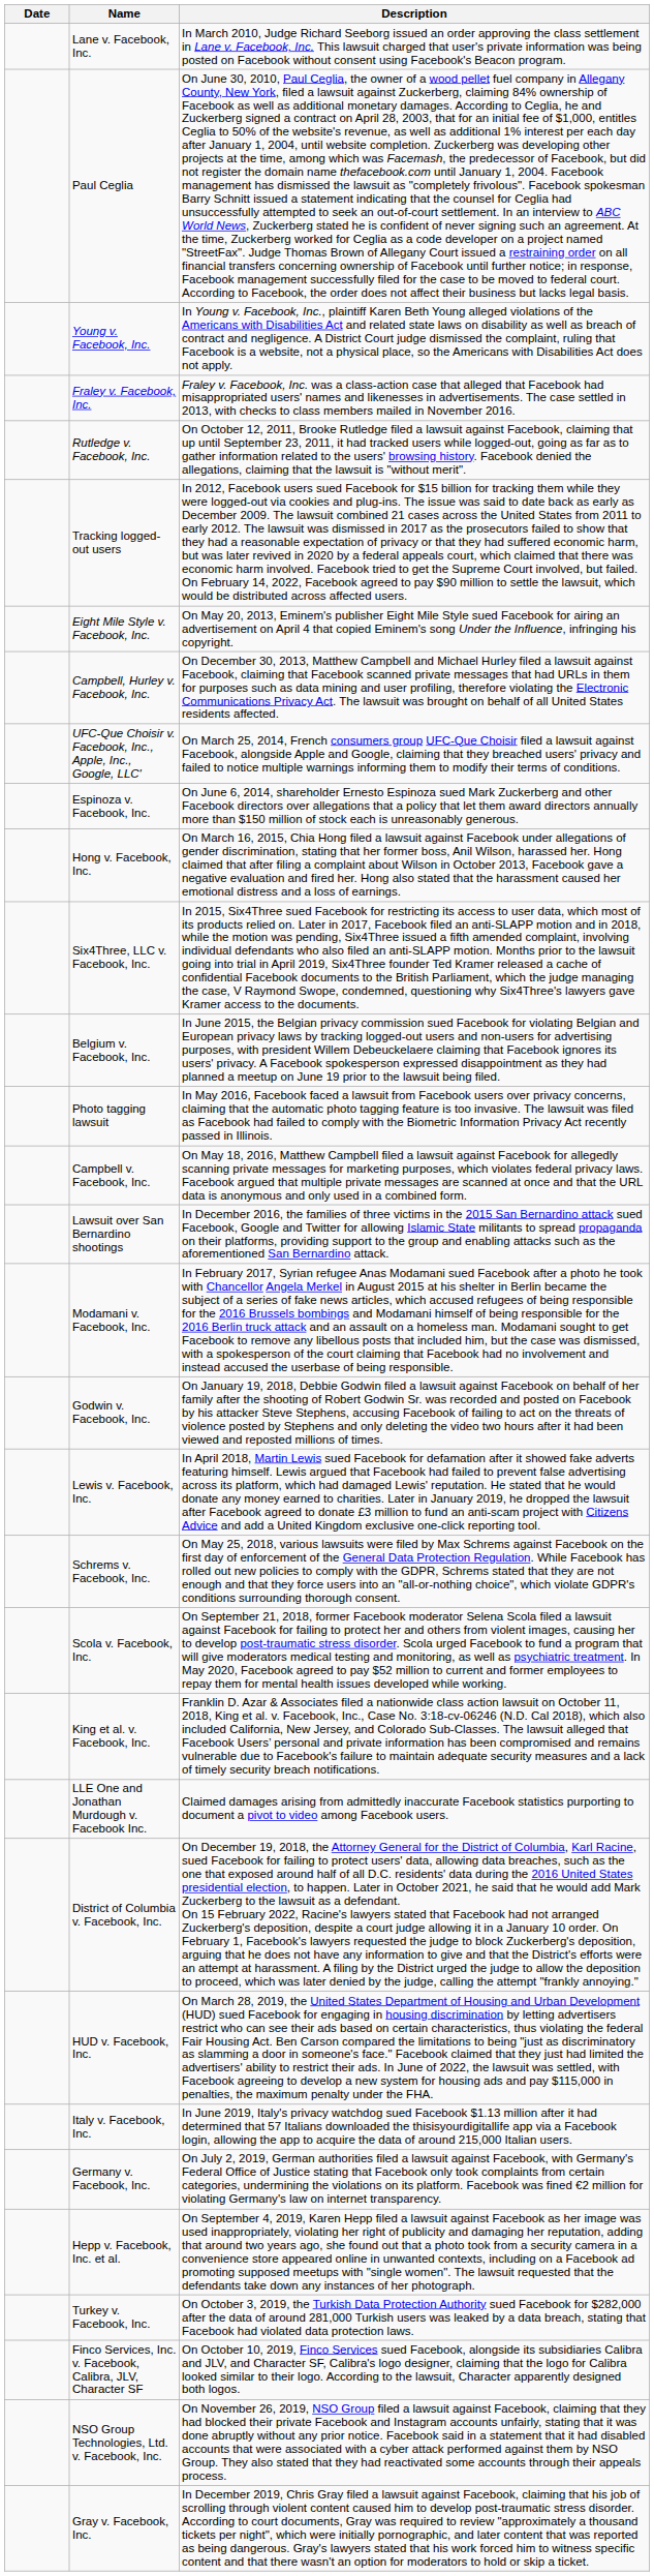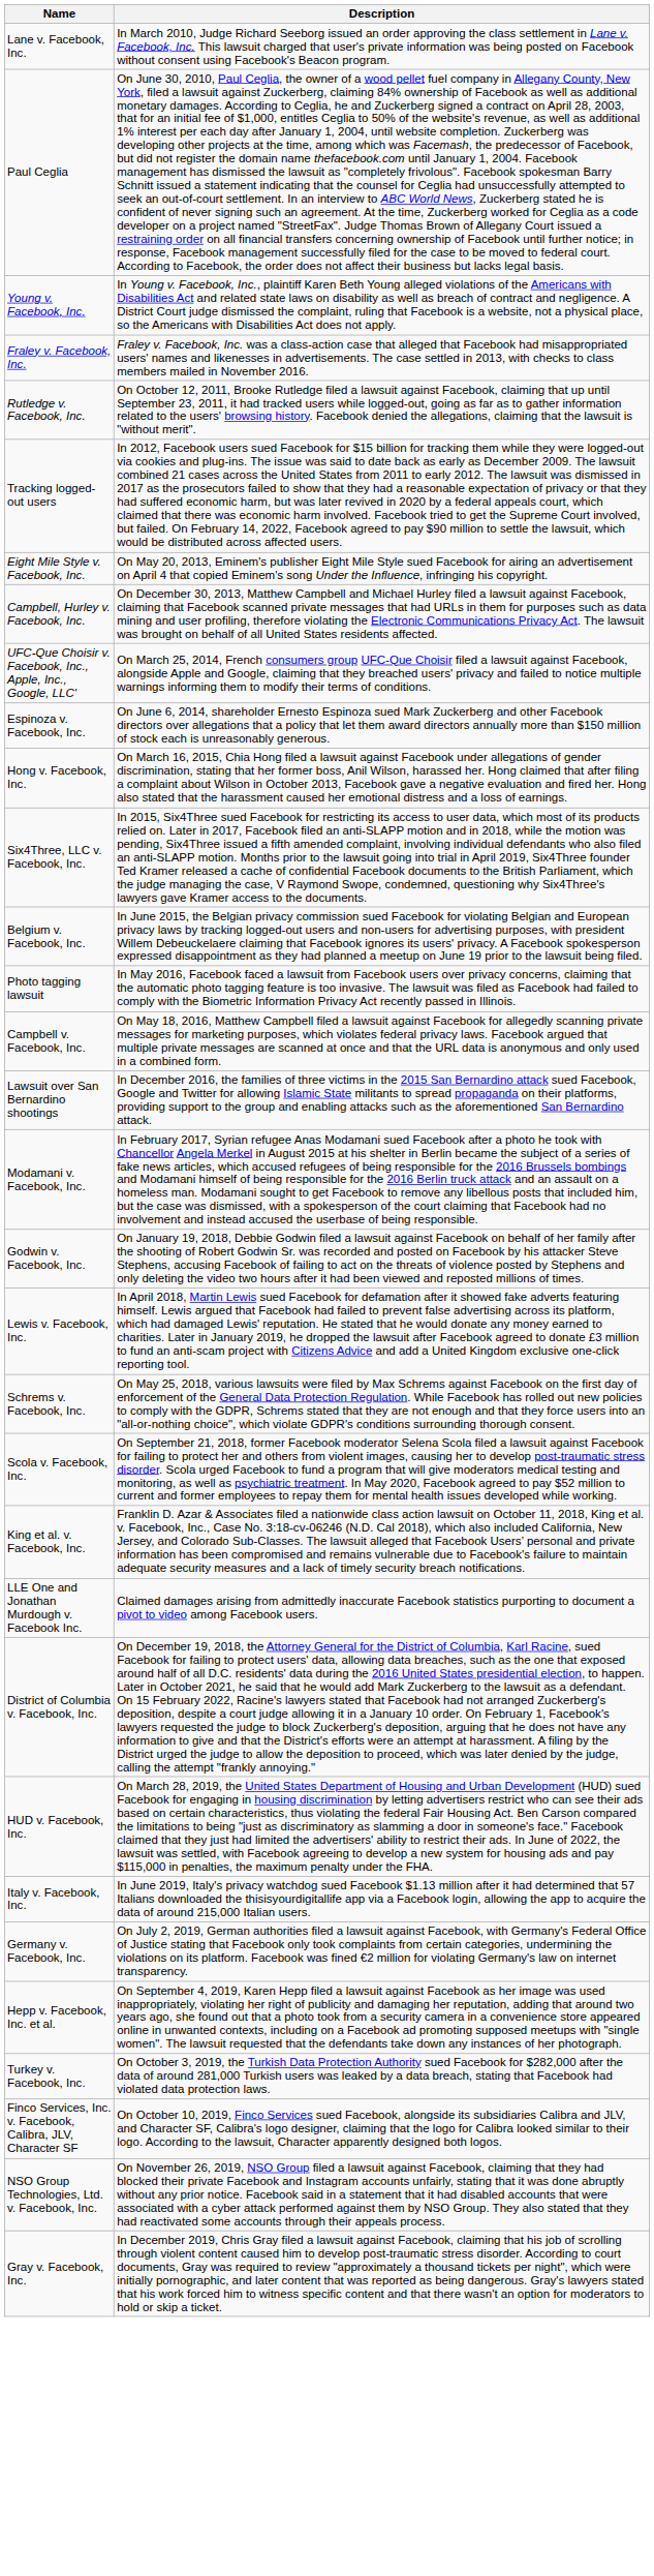- column: Date
